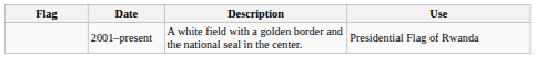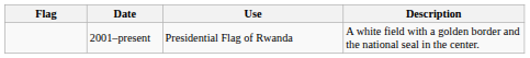columns swapped: Use <-> Description
